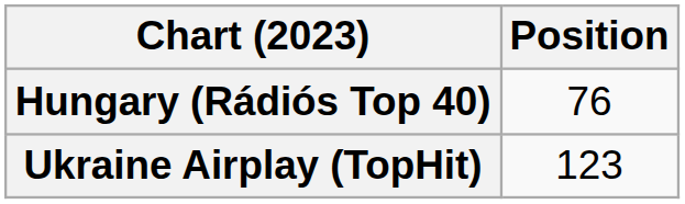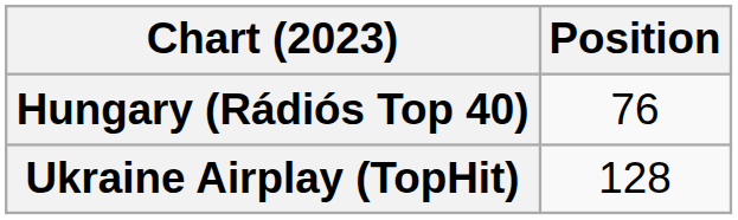Ukraine Airplay (TopHit) | Position: 123 -> 128
